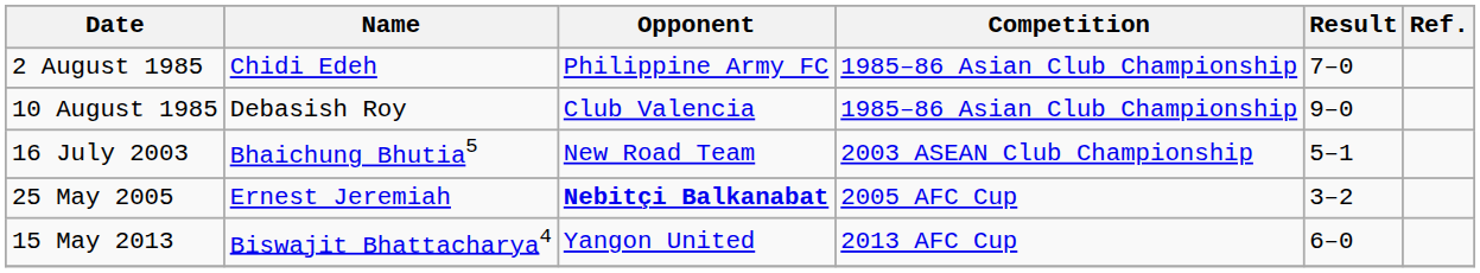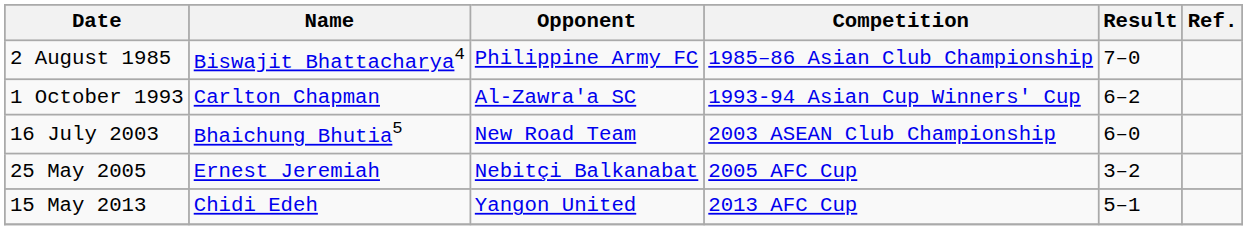2 August 1985 | Name: Chidi Edeh -> Biswajit Bhattacharya4
- row: 10 August 1985 | Debasish Roy | Club Valencia | 1985–86 Asian Club Championship | 9–0
+ row: 1 October 1993 | Carlton Chapman | Al-Zawra'a SC | 1993-94 Asian Cup Winners' Cup | 6–2
16 July 2003 | Result: 5–1 -> 6–0
25 May 2005 | Opponent: bold -> normal
15 May 2013 | Name: Biswajit Bhattacharya4 -> Chidi Edeh
15 May 2013 | Result: 6–0 -> 5–1
